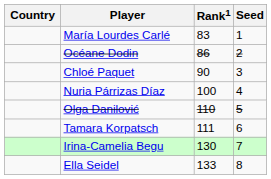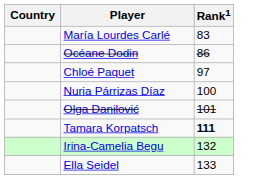- column: Seed | 1 | 2 | 3 | 4 | 5 | 6 | 7 | 8
Chloé Paquet | Rank1: 90 -> 97
Olga Danilović | Rank1: 110 -> 101
Tamara Korpatsch | Rank1: normal -> bold
Irina-Camelia Begu | Rank1: 130 -> 132
